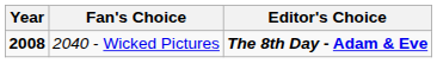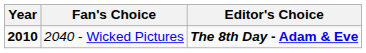2040 - Wicked Pictures | Year: 2008 -> 2010
